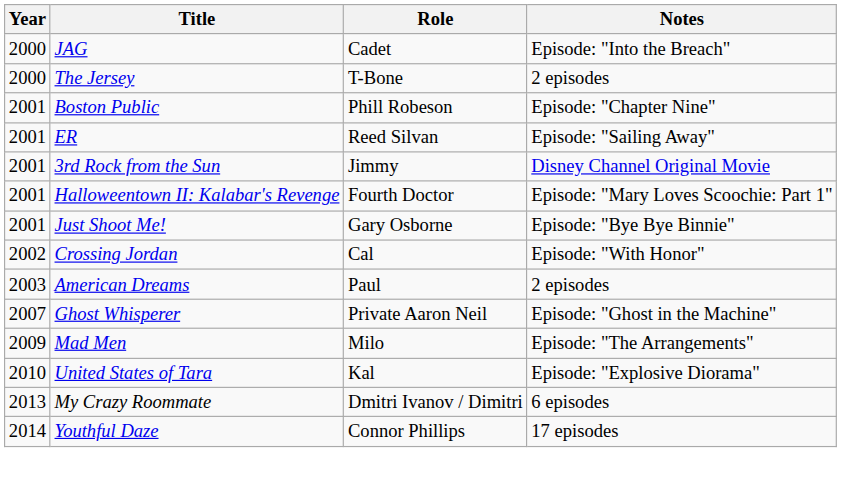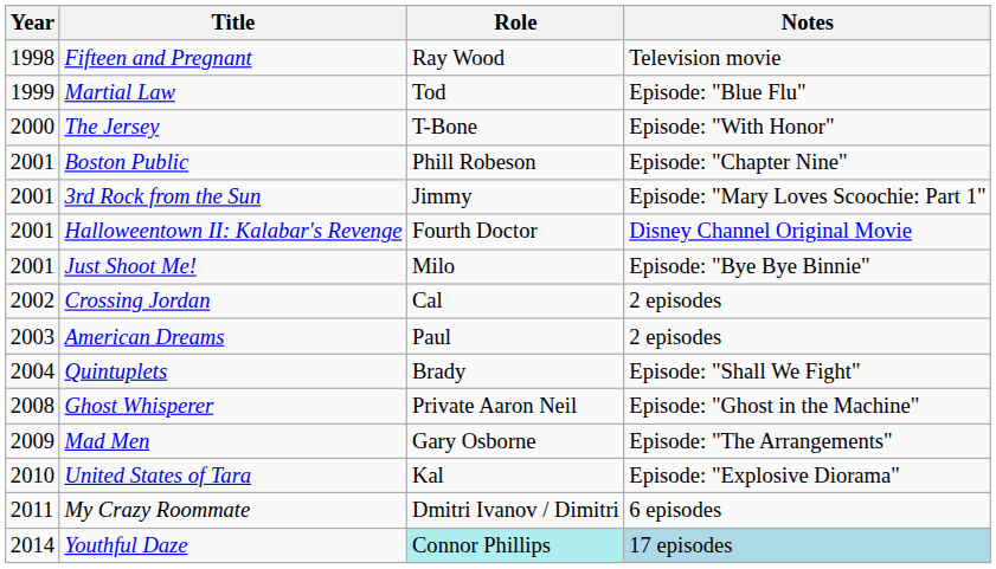+ row: 1998 | Fifteen and Pregnant | Ray Wood | Television movie
+ row: 1999 | Martial Law | Tod | Episode: "Blue Flu"
- row: 2000 | JAG | Cadet | Episode: "Into the Breach"
The Jersey | Notes: 2 episodes -> Episode: "With Honor"
- row: 2001 | ER | Reed Silvan | Episode: "Sailing Away"
3rd Rock from the Sun | Notes: Disney Channel Original Movie -> Episode: "Mary Loves Scoochie: Part 1"
Halloweentown II: Kalabar's Revenge | Notes: Episode: "Mary Loves Scoochie: Part 1" -> Disney Channel Original Movie
Just Shoot Me! | Role: Gary Osborne -> Milo
Crossing Jordan | Notes: Episode: "With Honor" -> 2 episodes
+ row: 2004 | Quintuplets | Brady | Episode: "Shall We Fight"
Ghost Whisperer | Year: 2007 -> 2008
Mad Men | Role: Milo -> Gary Osborne
My Crazy Roommate | Year: 2013 -> 2011
Youthful Daze | Role: no background -> paleturquoise background
Youthful Daze | Notes: no background -> lightblue background
